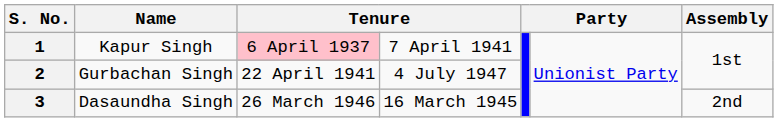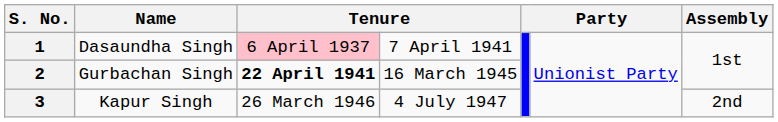1 | Name: Kapur Singh -> Dasaundha Singh
2 | column 3: normal -> bold
2 | column 4: 4 July 1947 -> 16 March 1945
3 | Name: Dasaundha Singh -> Kapur Singh
3 | column 4: 16 March 1945 -> 4 July 1947
